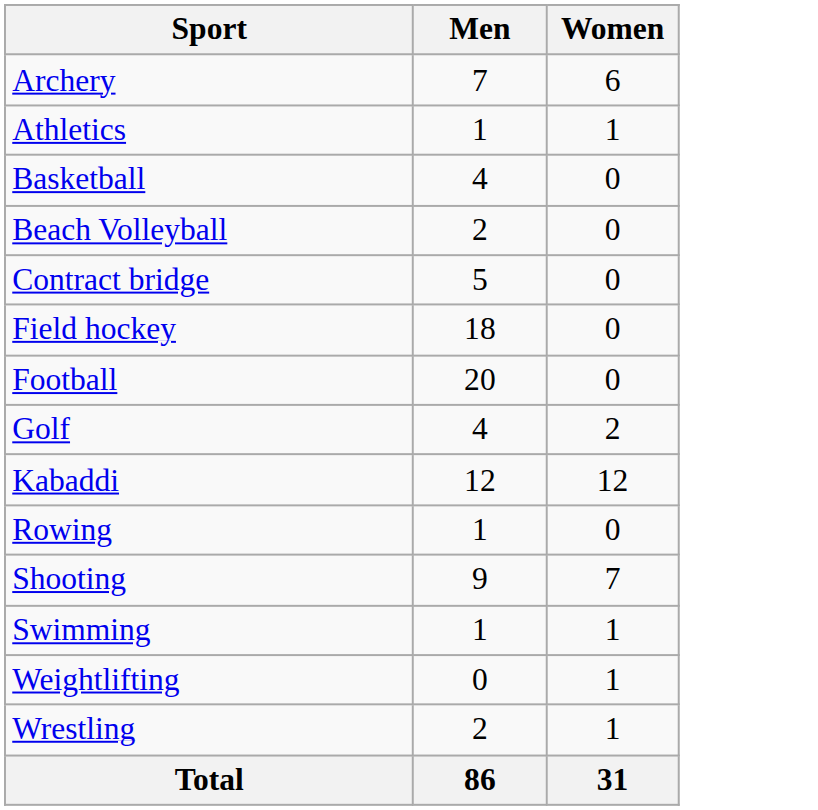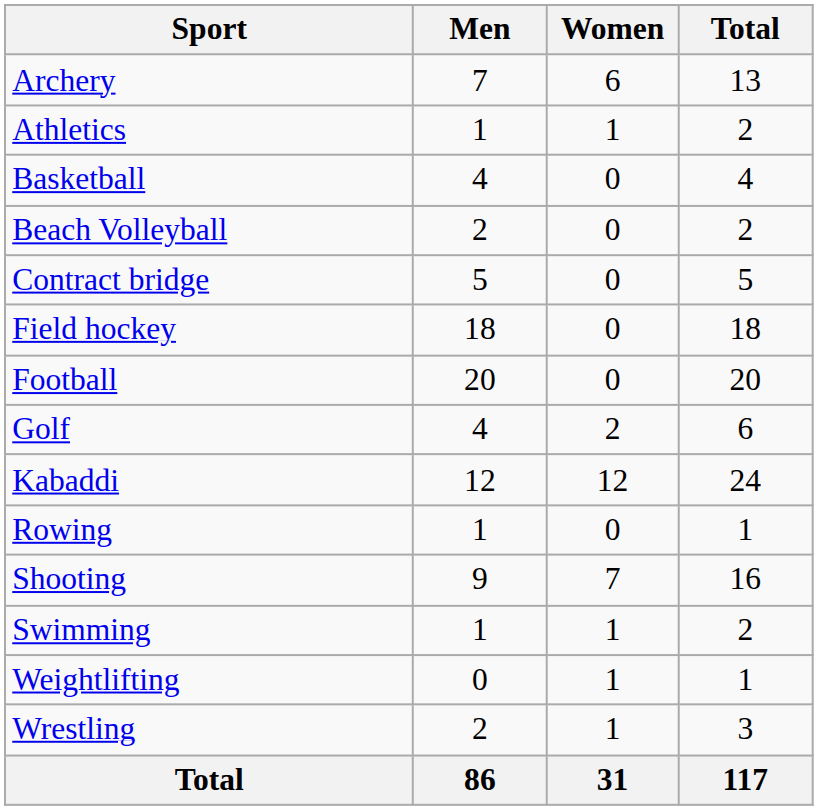+ column: Total | 13 | 2 | 4 | 2 | 5 | 18 | 20 | 6 | 24 | 1 | 16 | 2 | 1 | 3 | 117
